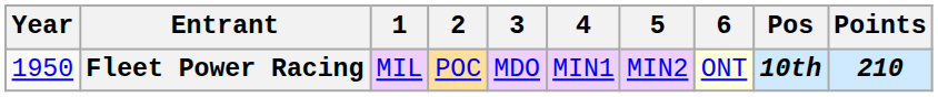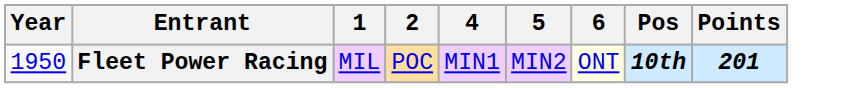- column: 3 | MDO
Fleet Power Racing | Points: 210 -> 201
